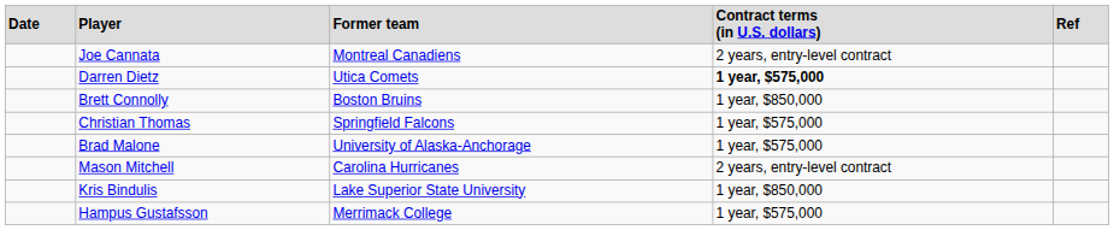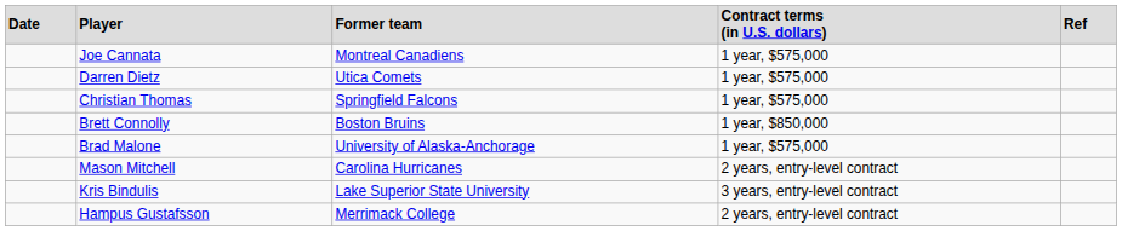Joe Cannata | column 4: 2 years, entry-level contract -> 1 year, $575,000
Darren Dietz | column 4: bold -> normal
rows swapped: Christian Thomas <-> Brett Connolly
Kris Bindulis | column 4: 1 year, $850,000 -> 3 years, entry-level contract
Hampus Gustafsson | column 4: 1 year, $575,000 -> 2 years, entry-level contract
